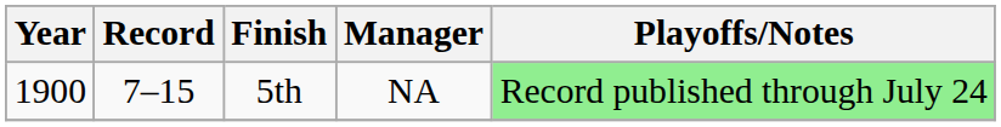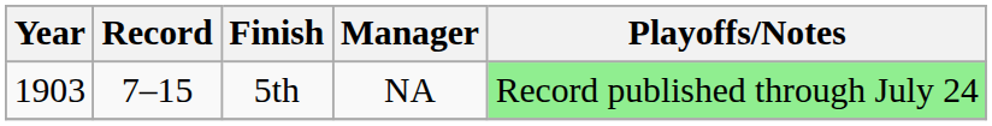5th | Year: 1900 -> 1903
